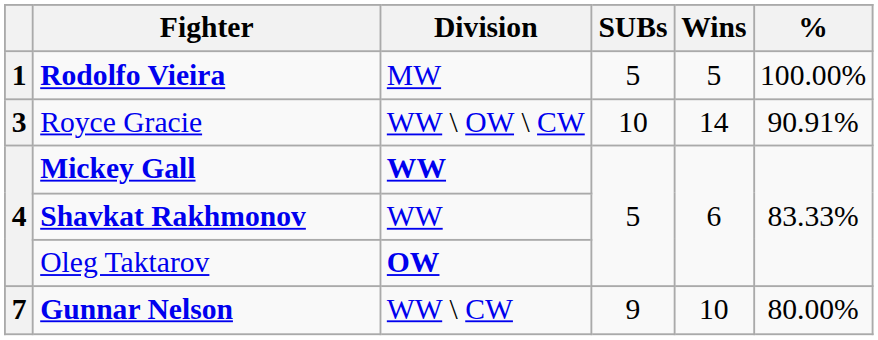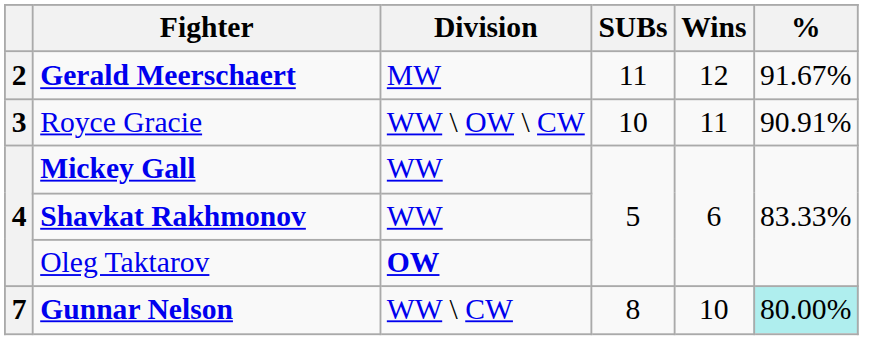- row: 1 | Rodolfo Vieira | MW | 5 | 5 | 100.00%
+ row: 2 | Gerald Meerschaert | MW | 11 | 12 | 91.67%
Royce Gracie | Wins: 14 -> 11
Mickey Gall | Division: bold -> normal
Gunnar Nelson | SUBs: 9 -> 8
Gunnar Nelson | %: no background -> paleturquoise background
